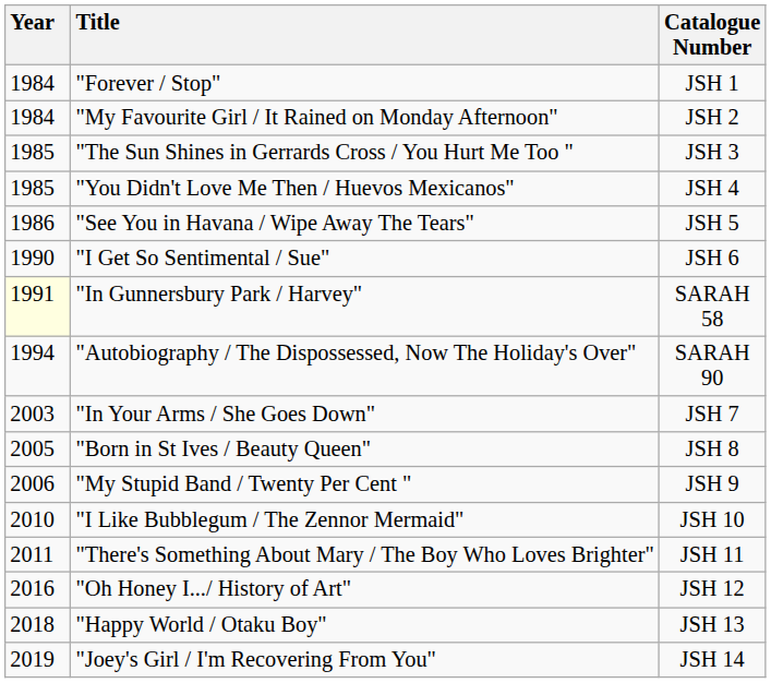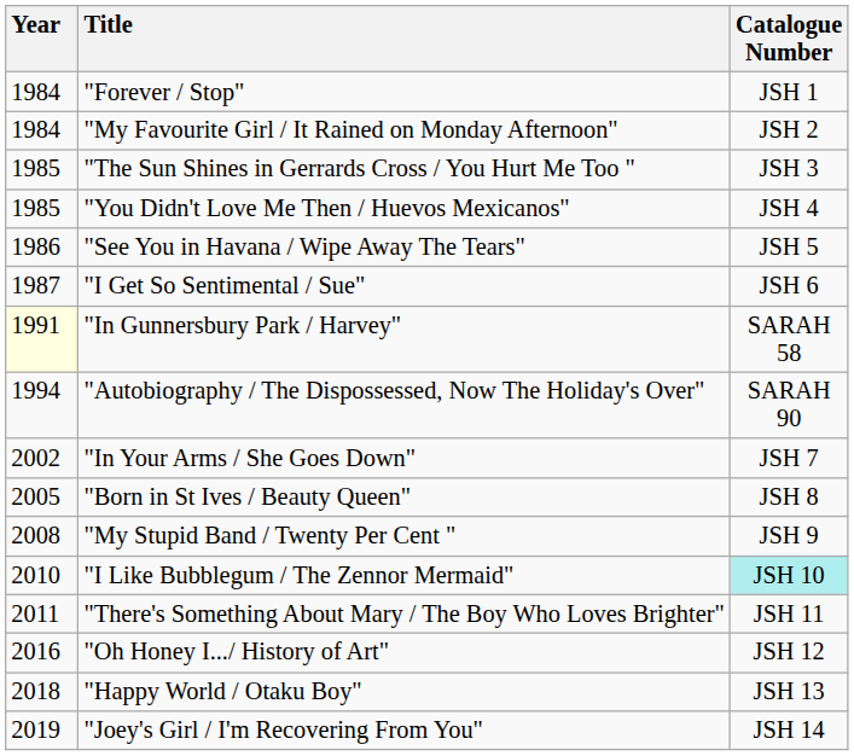"I Get So Sentimental / Sue" | Year: 1990 -> 1987
"In Your Arms / She Goes Down" | Year: 2003 -> 2002
"My Stupid Band / Twenty Per Cent " | Year: 2006 -> 2008
"I Like Bubblegum / The Zennor Mermaid" | Catalogue Number: no background -> paleturquoise background
